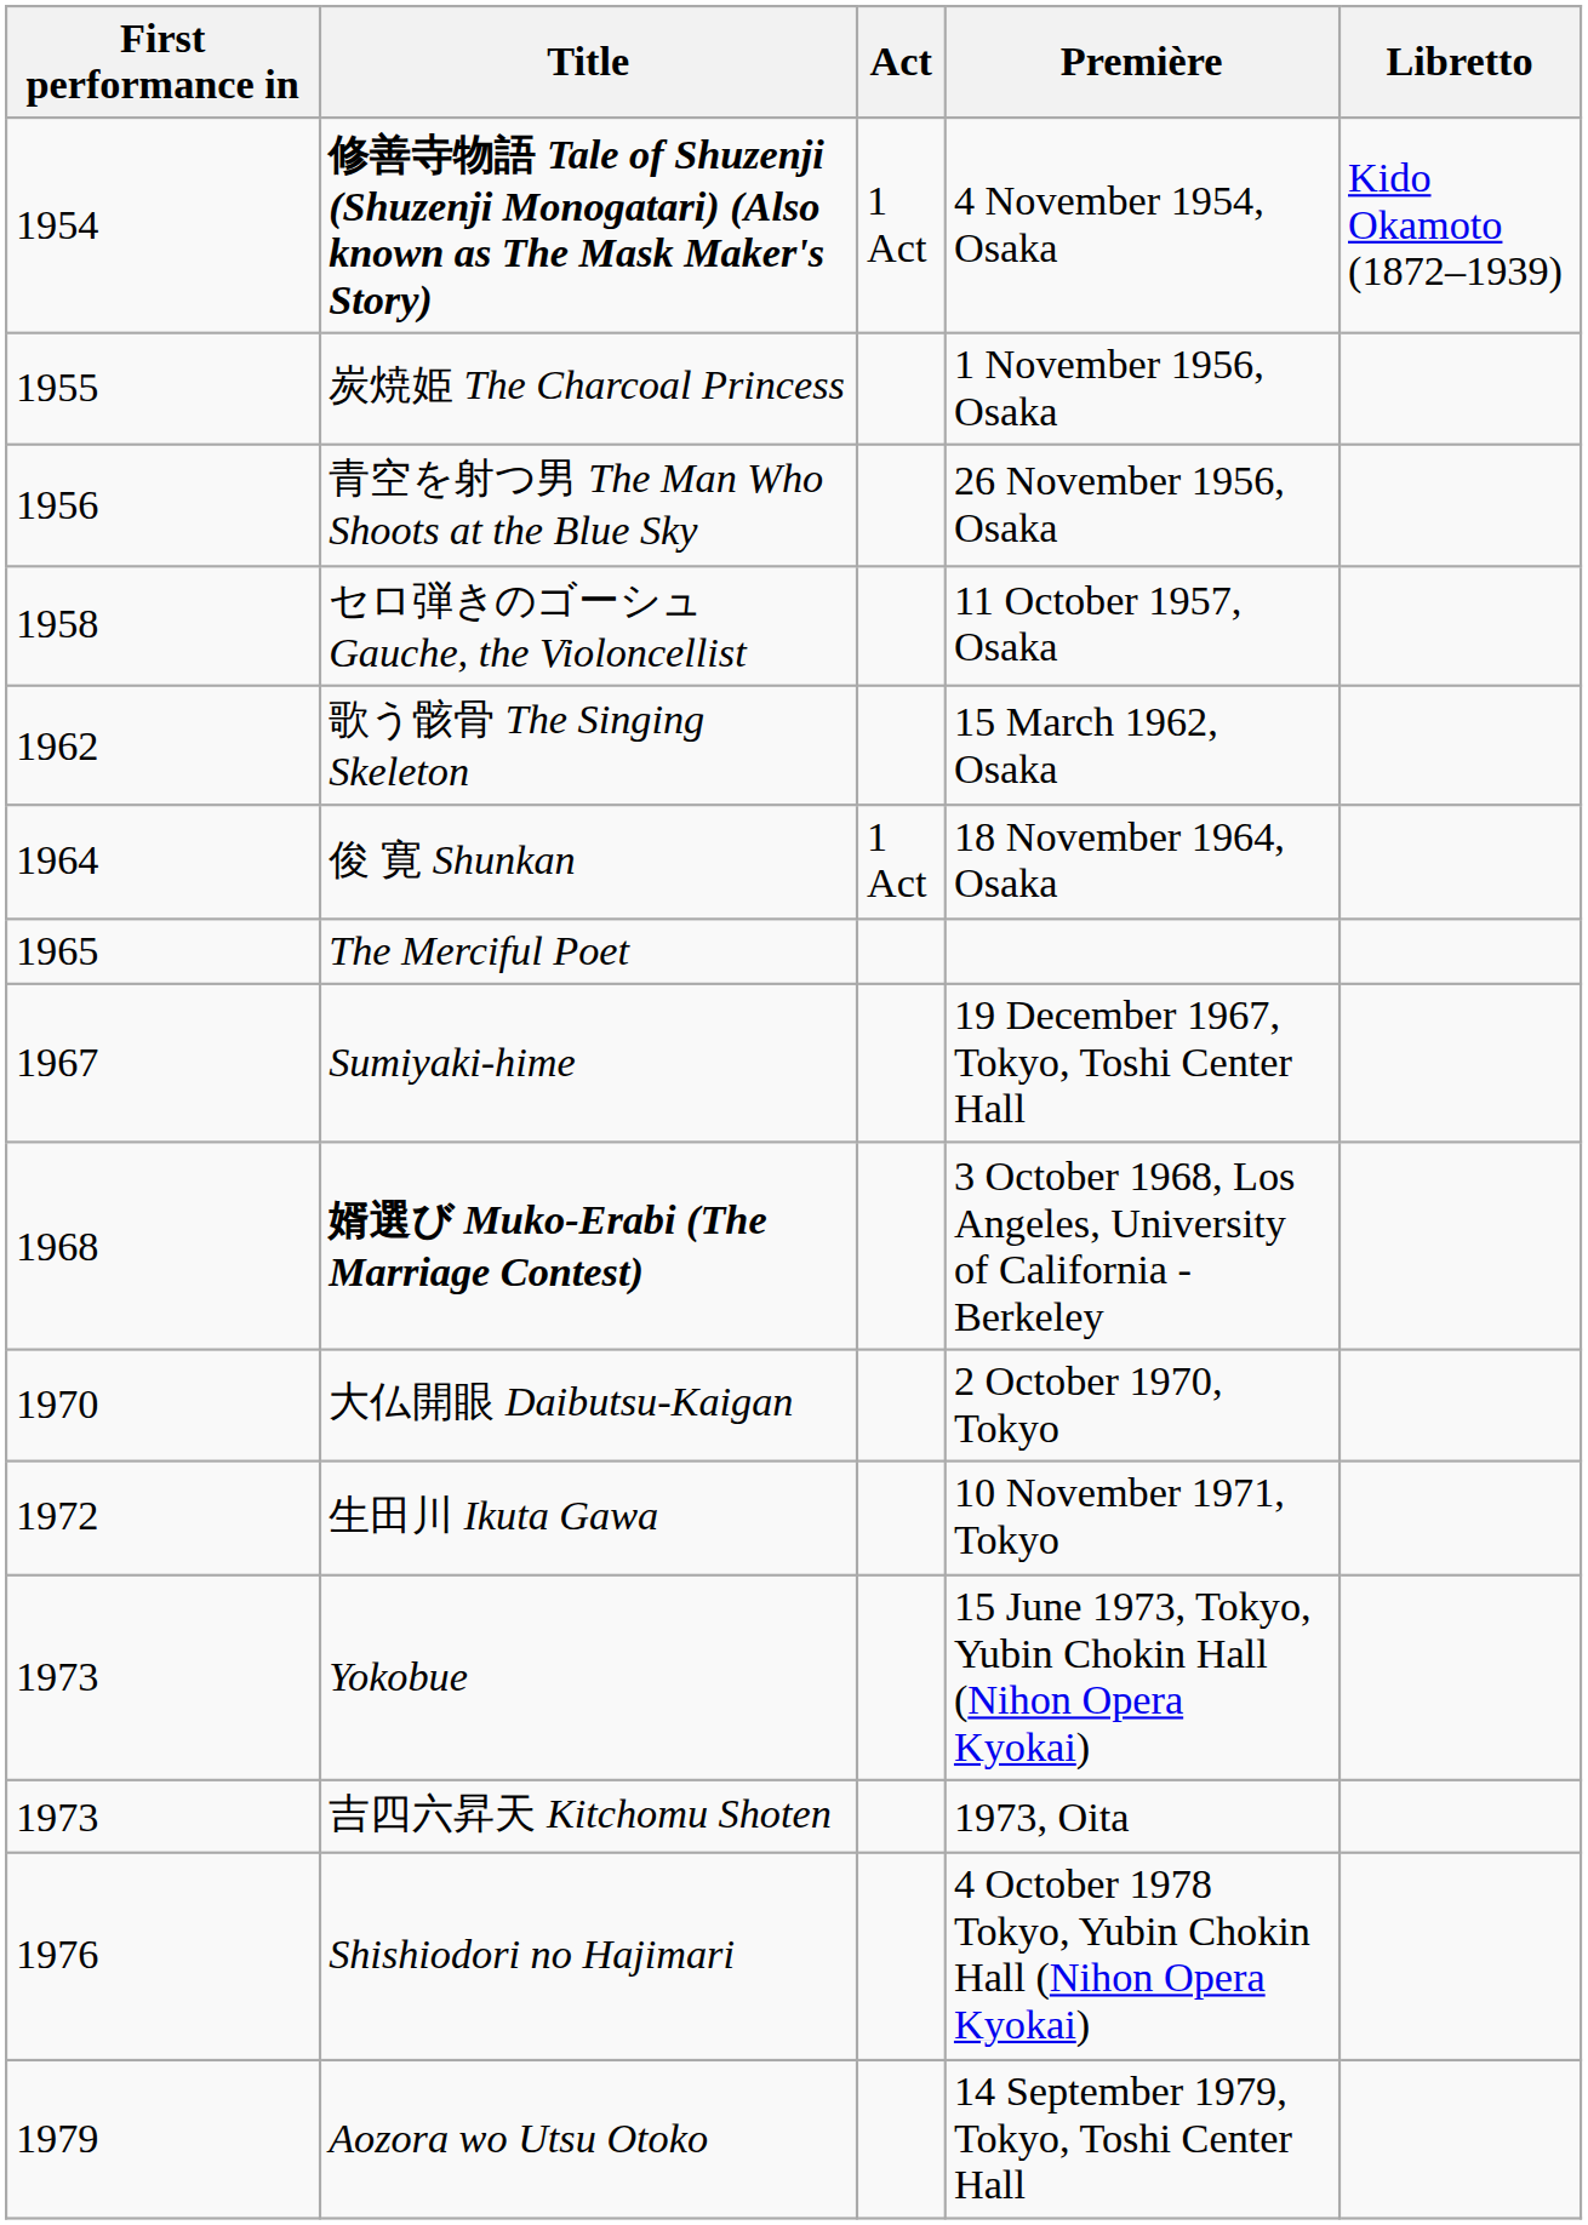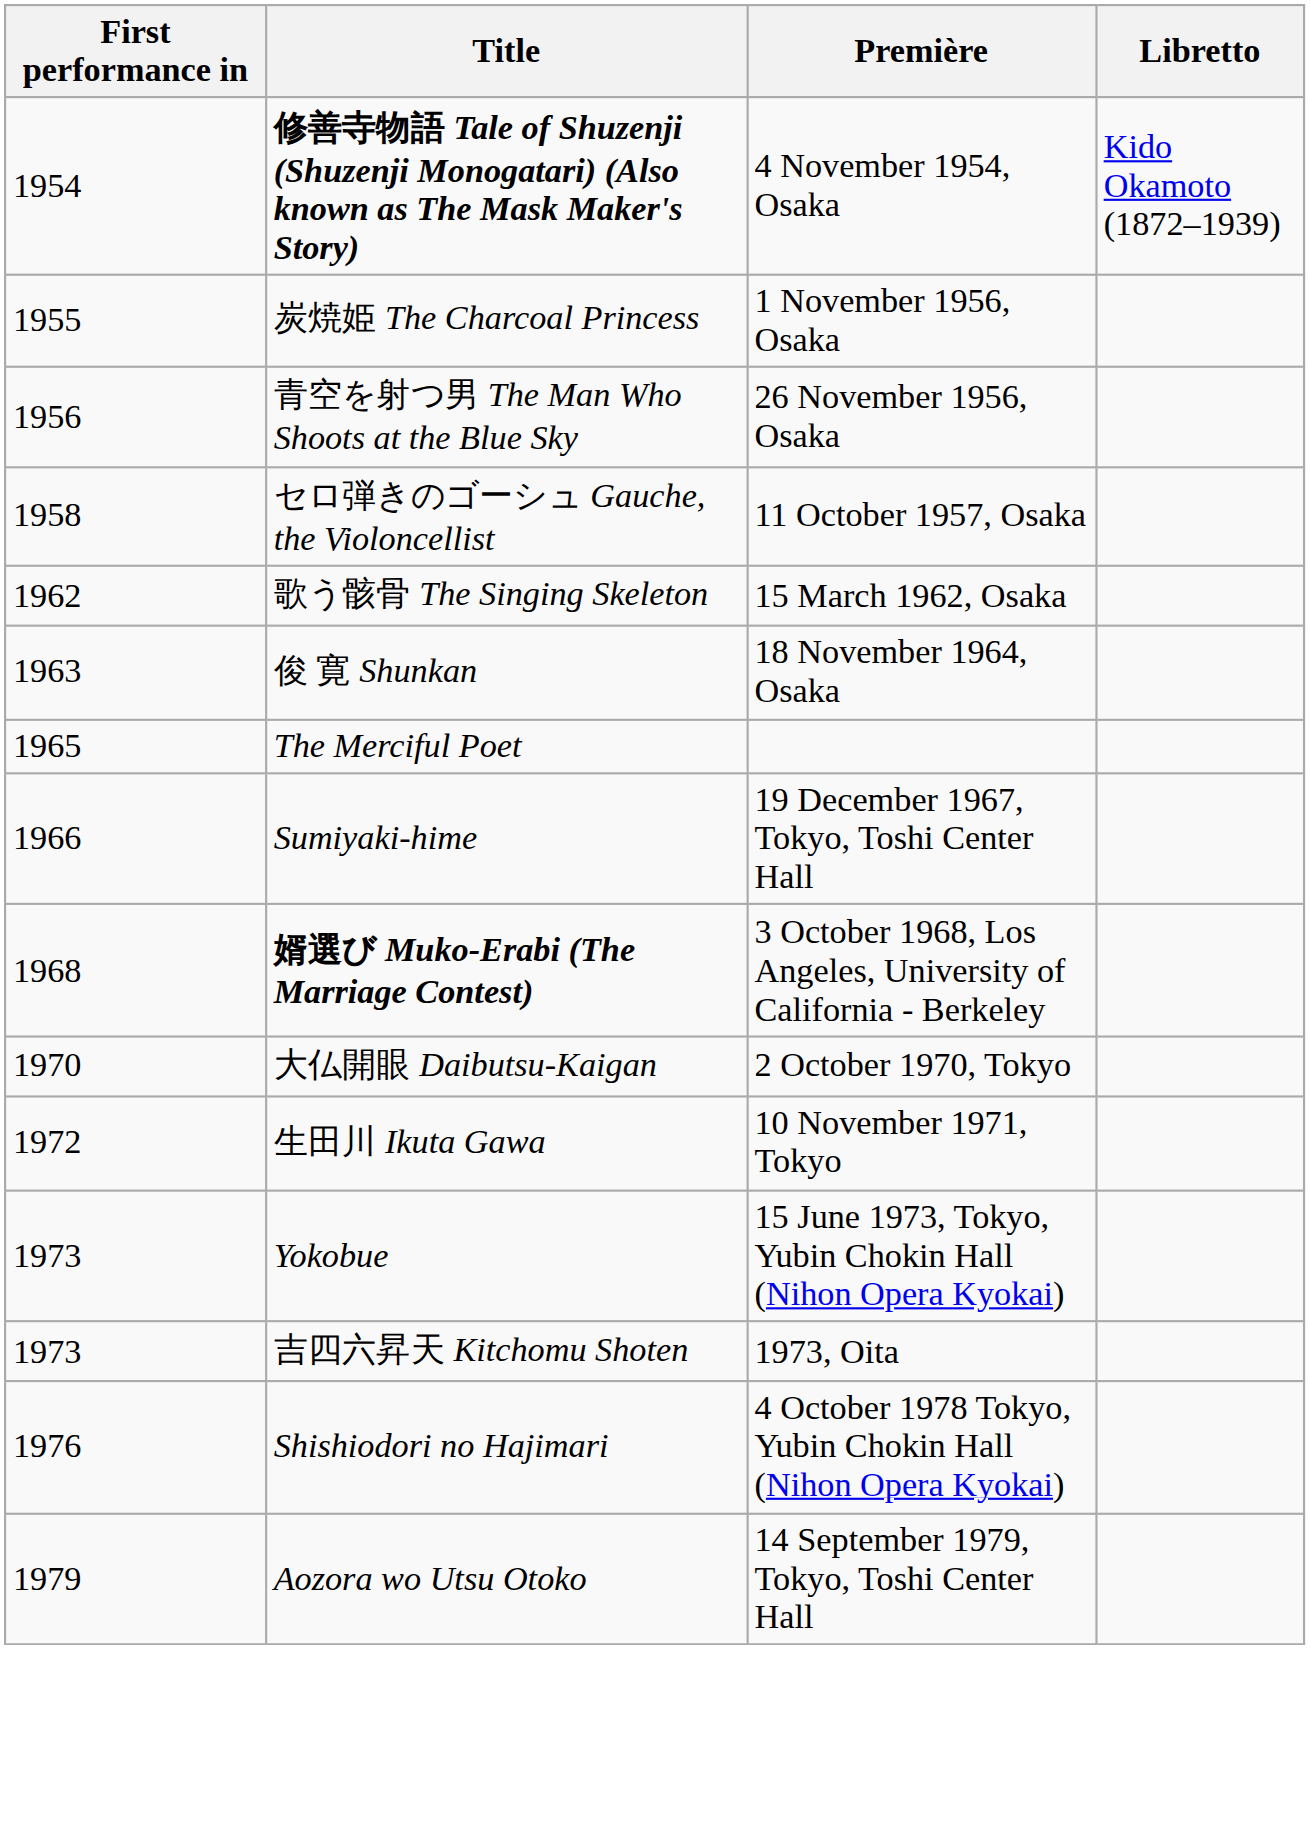- column: Act | 1 Act | 1 Act
俊 寛 Shunkan | First performance in: 1964 -> 1963
Sumiyaki-hime | First performance in: 1967 -> 1966
